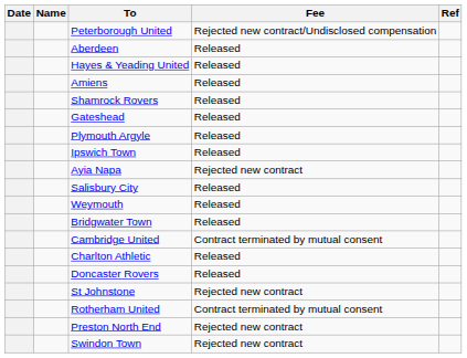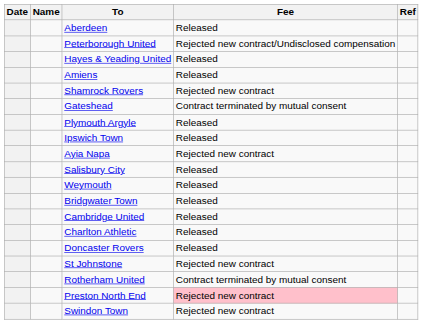rows swapped: Peterborough United <-> Aberdeen
Shamrock Rovers | Fee: Released -> Rejected new contract
Gateshead | Fee: Released -> Contract terminated by mutual consent
Cambridge United | Fee: Contract terminated by mutual consent -> Released
Preston North End | Fee: no background -> pink background
